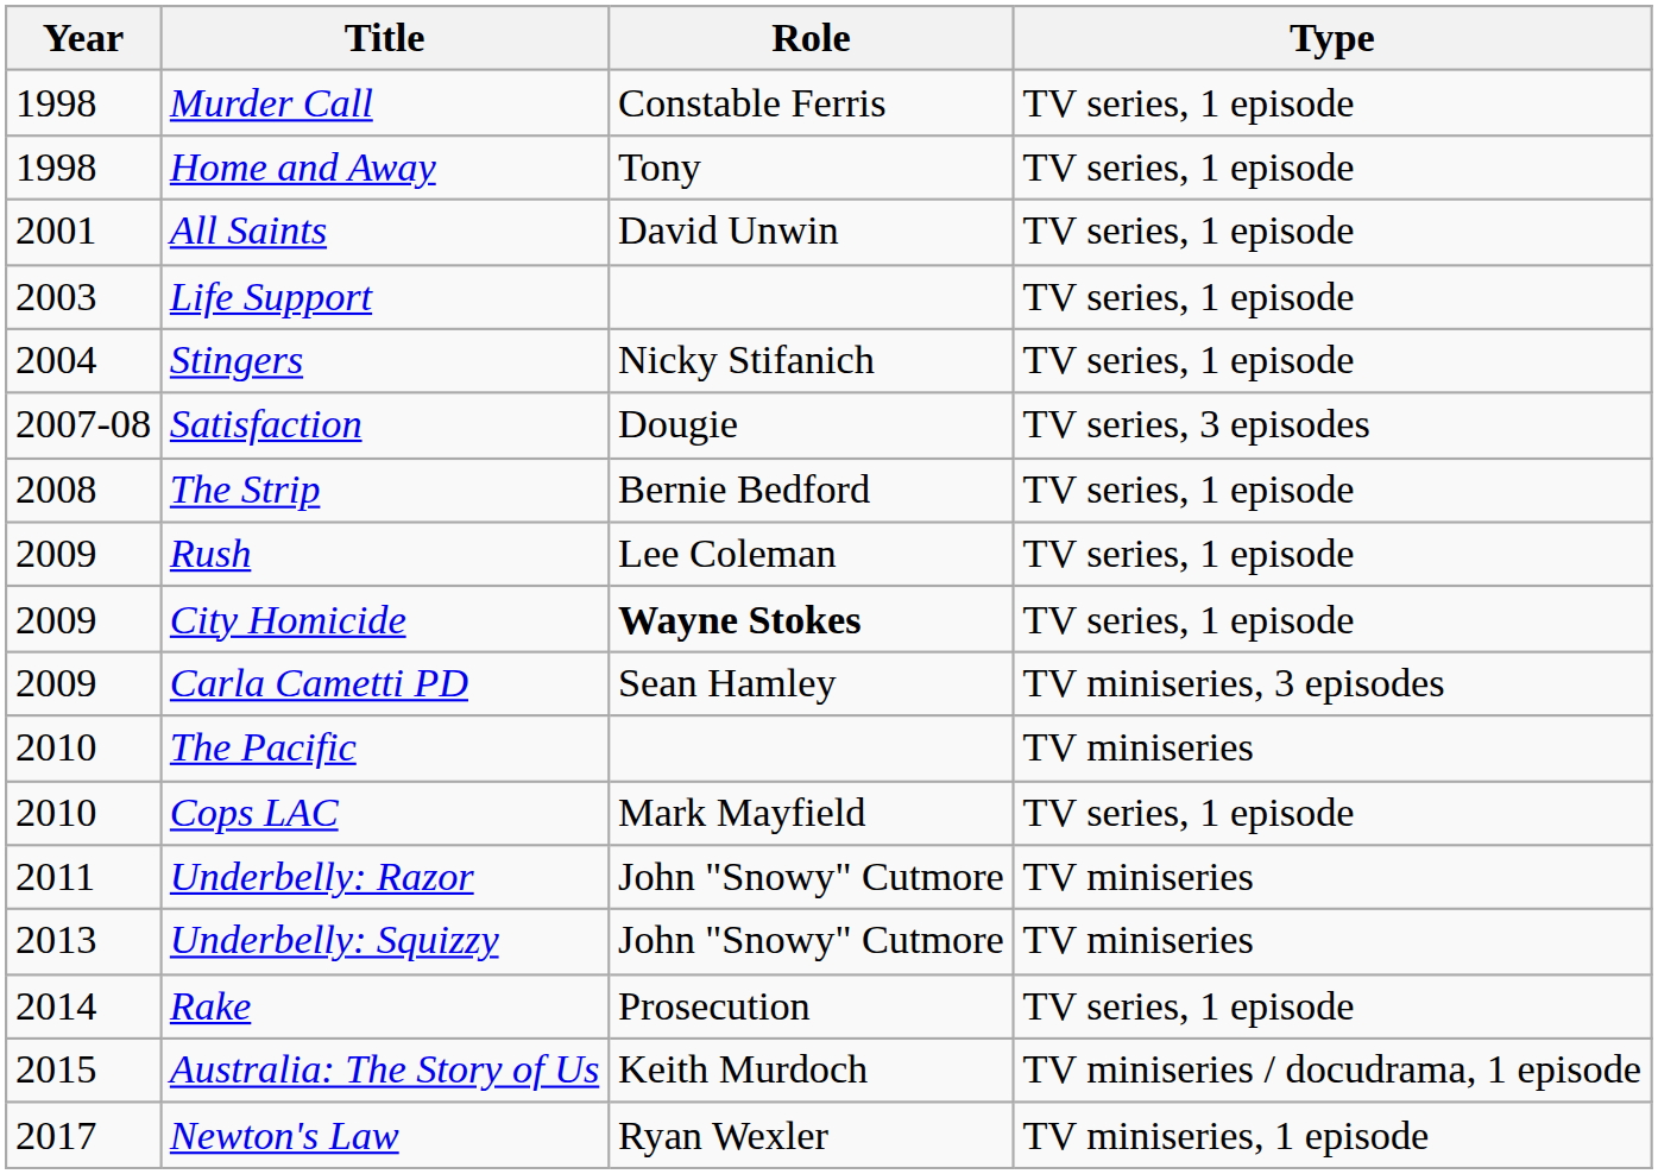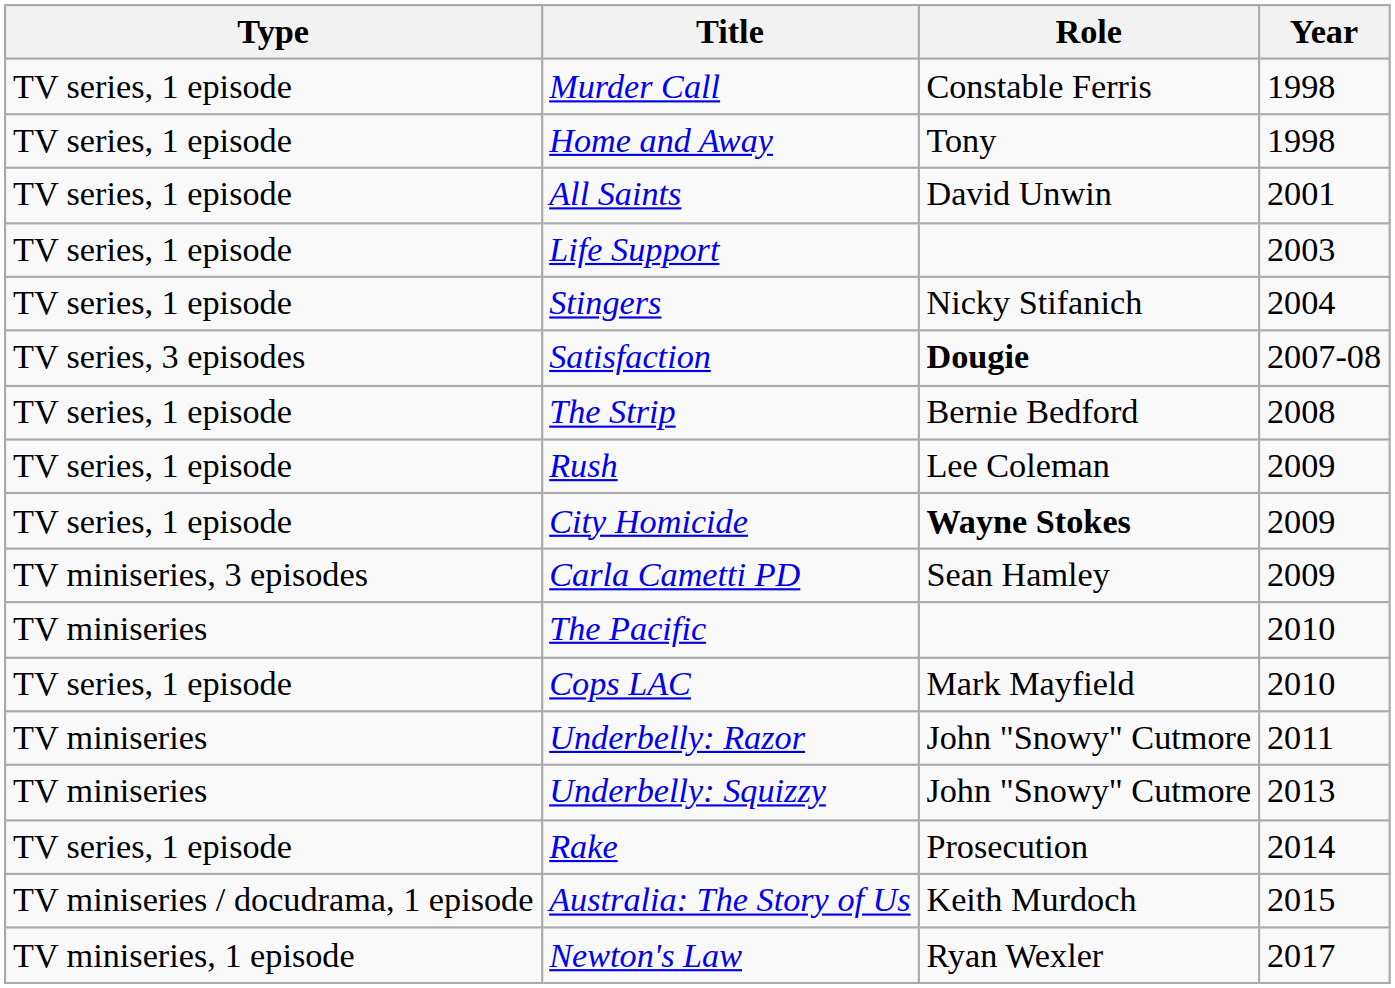columns swapped: Year <-> Type
Satisfaction | Role: normal -> bold
